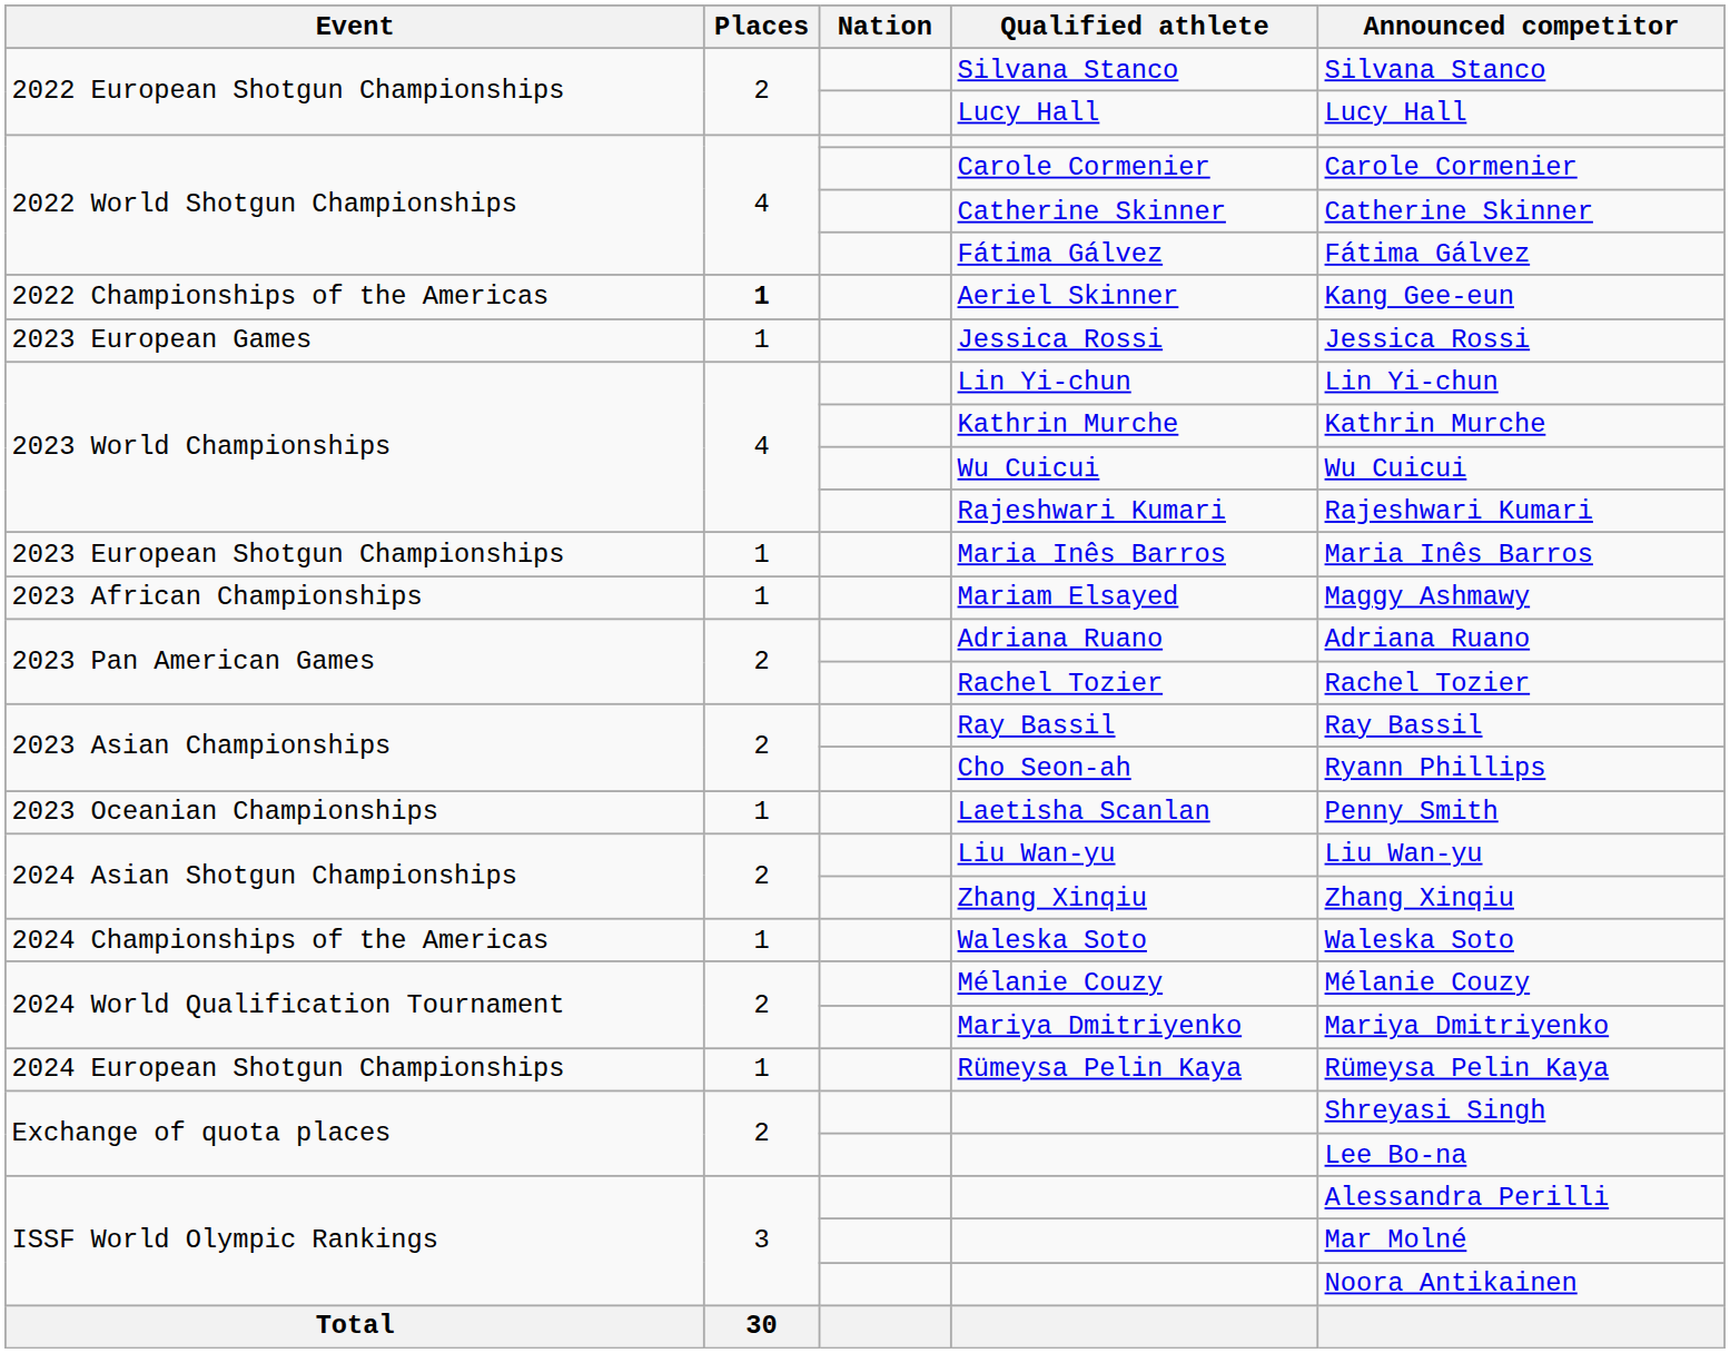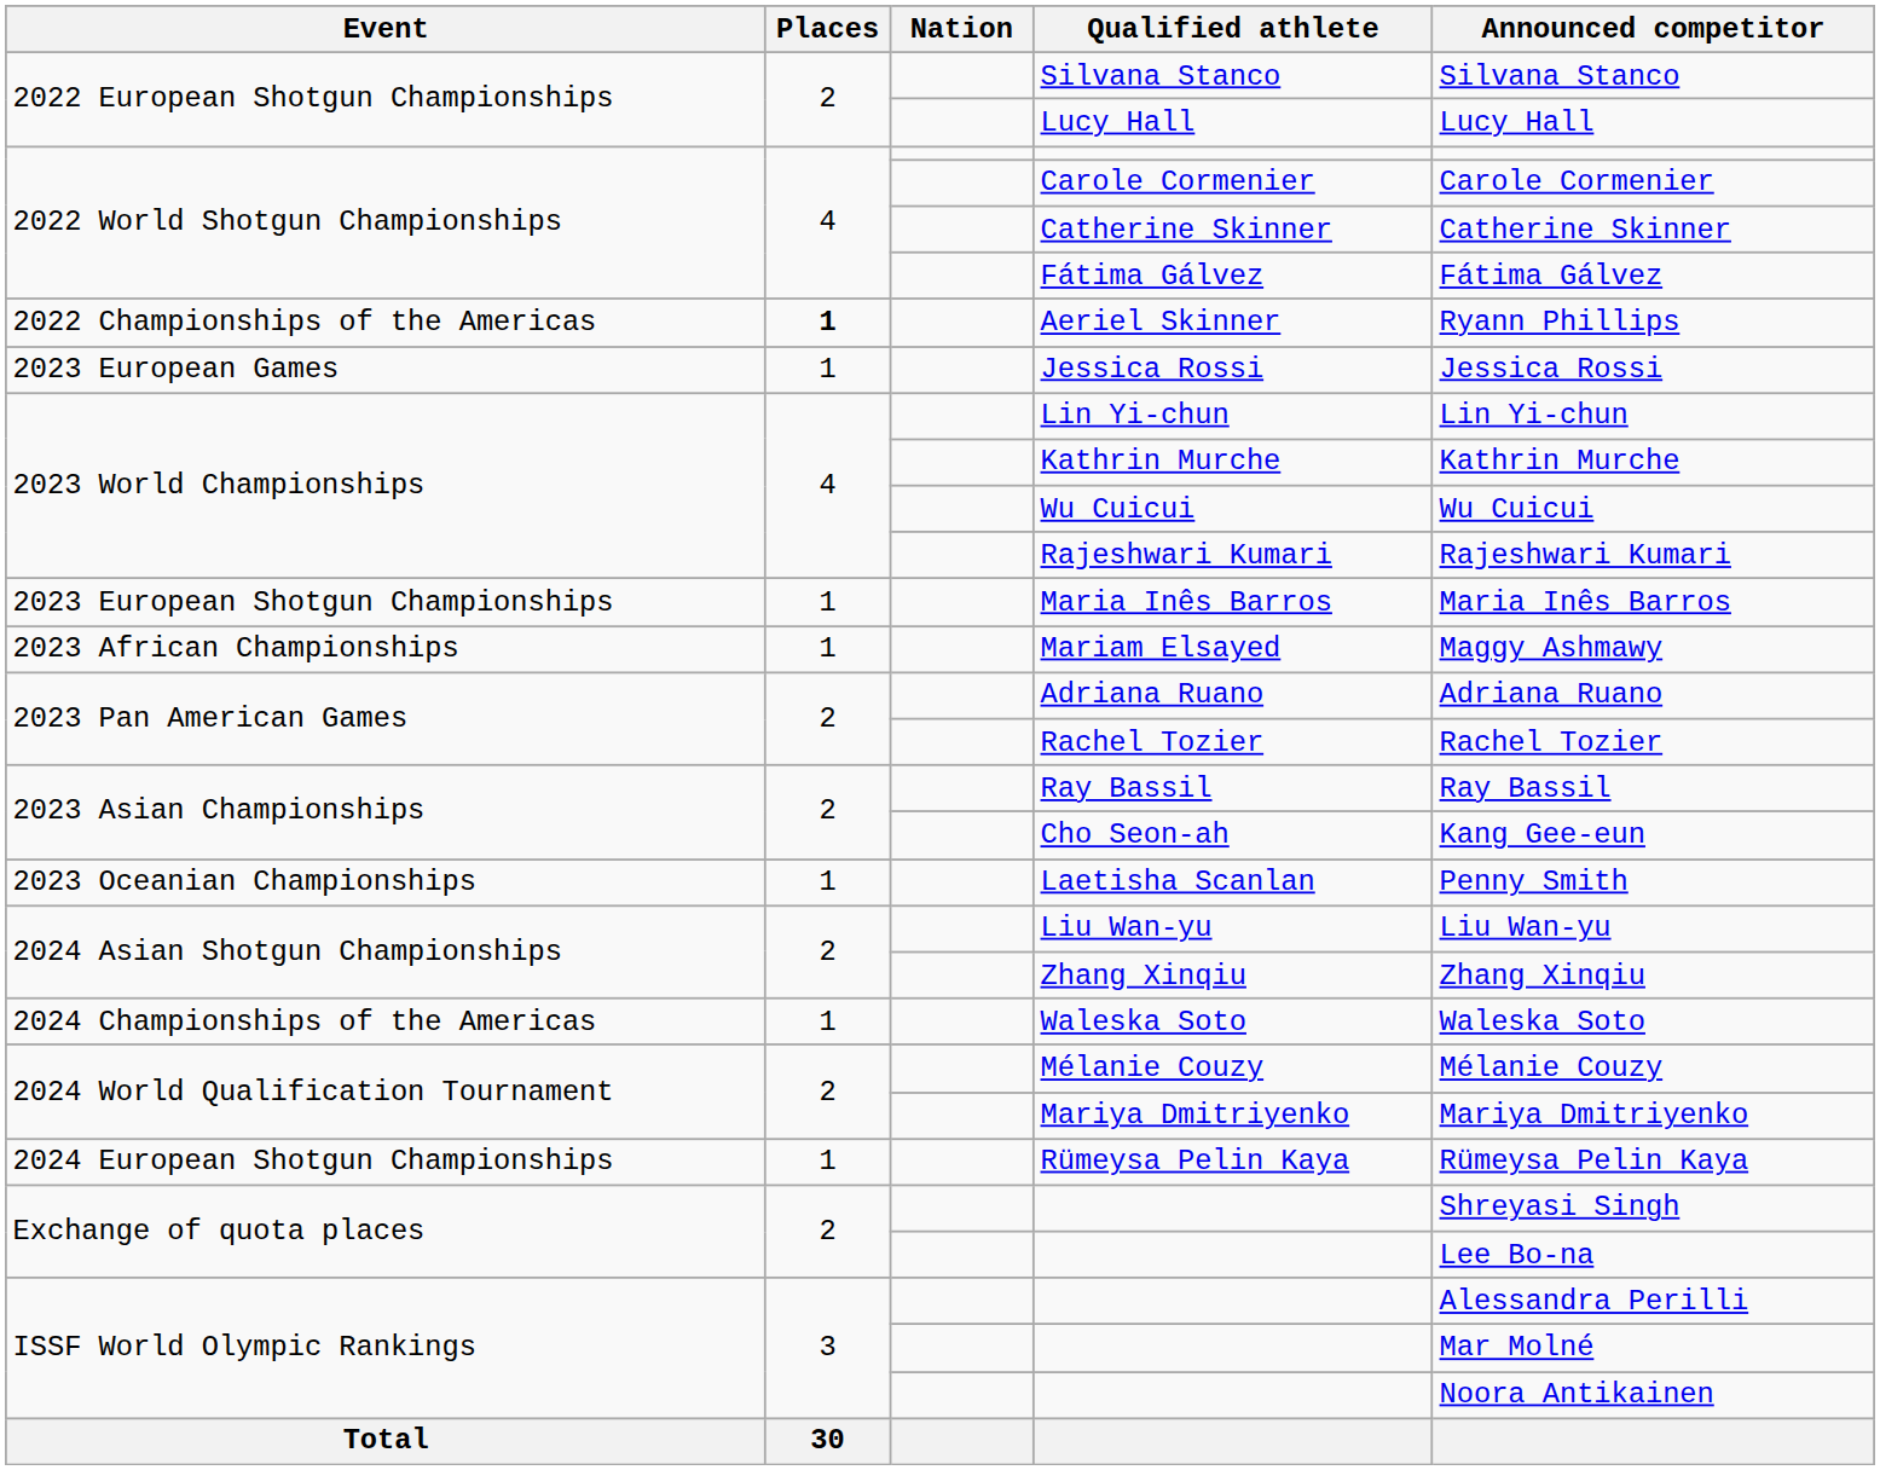Aeriel Skinner | Announced competitor: Kang Gee-eun -> Ryann Phillips
Cho Seon-ah | Announced competitor: Ryann Phillips -> Kang Gee-eun
